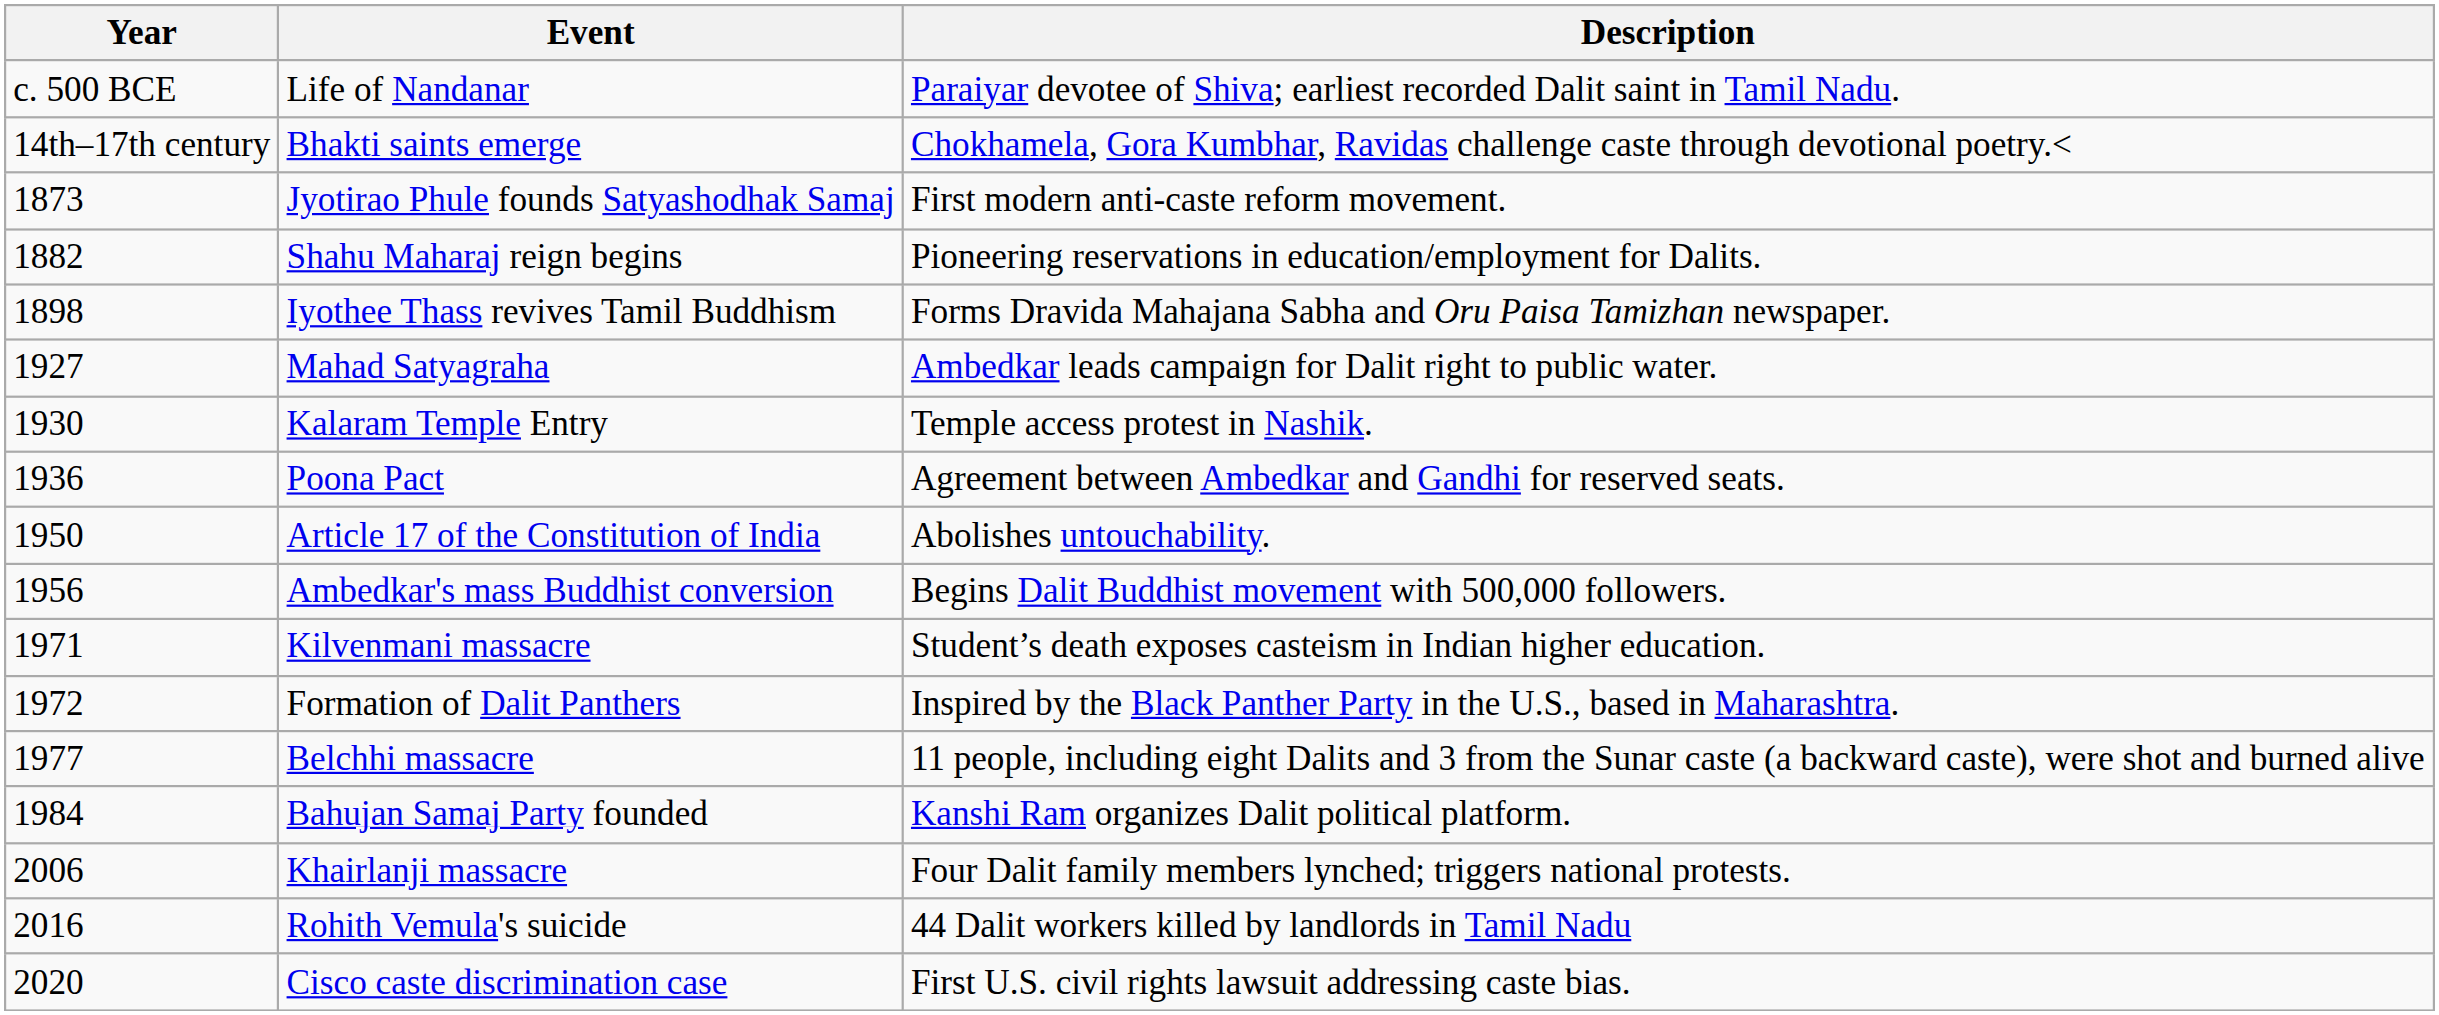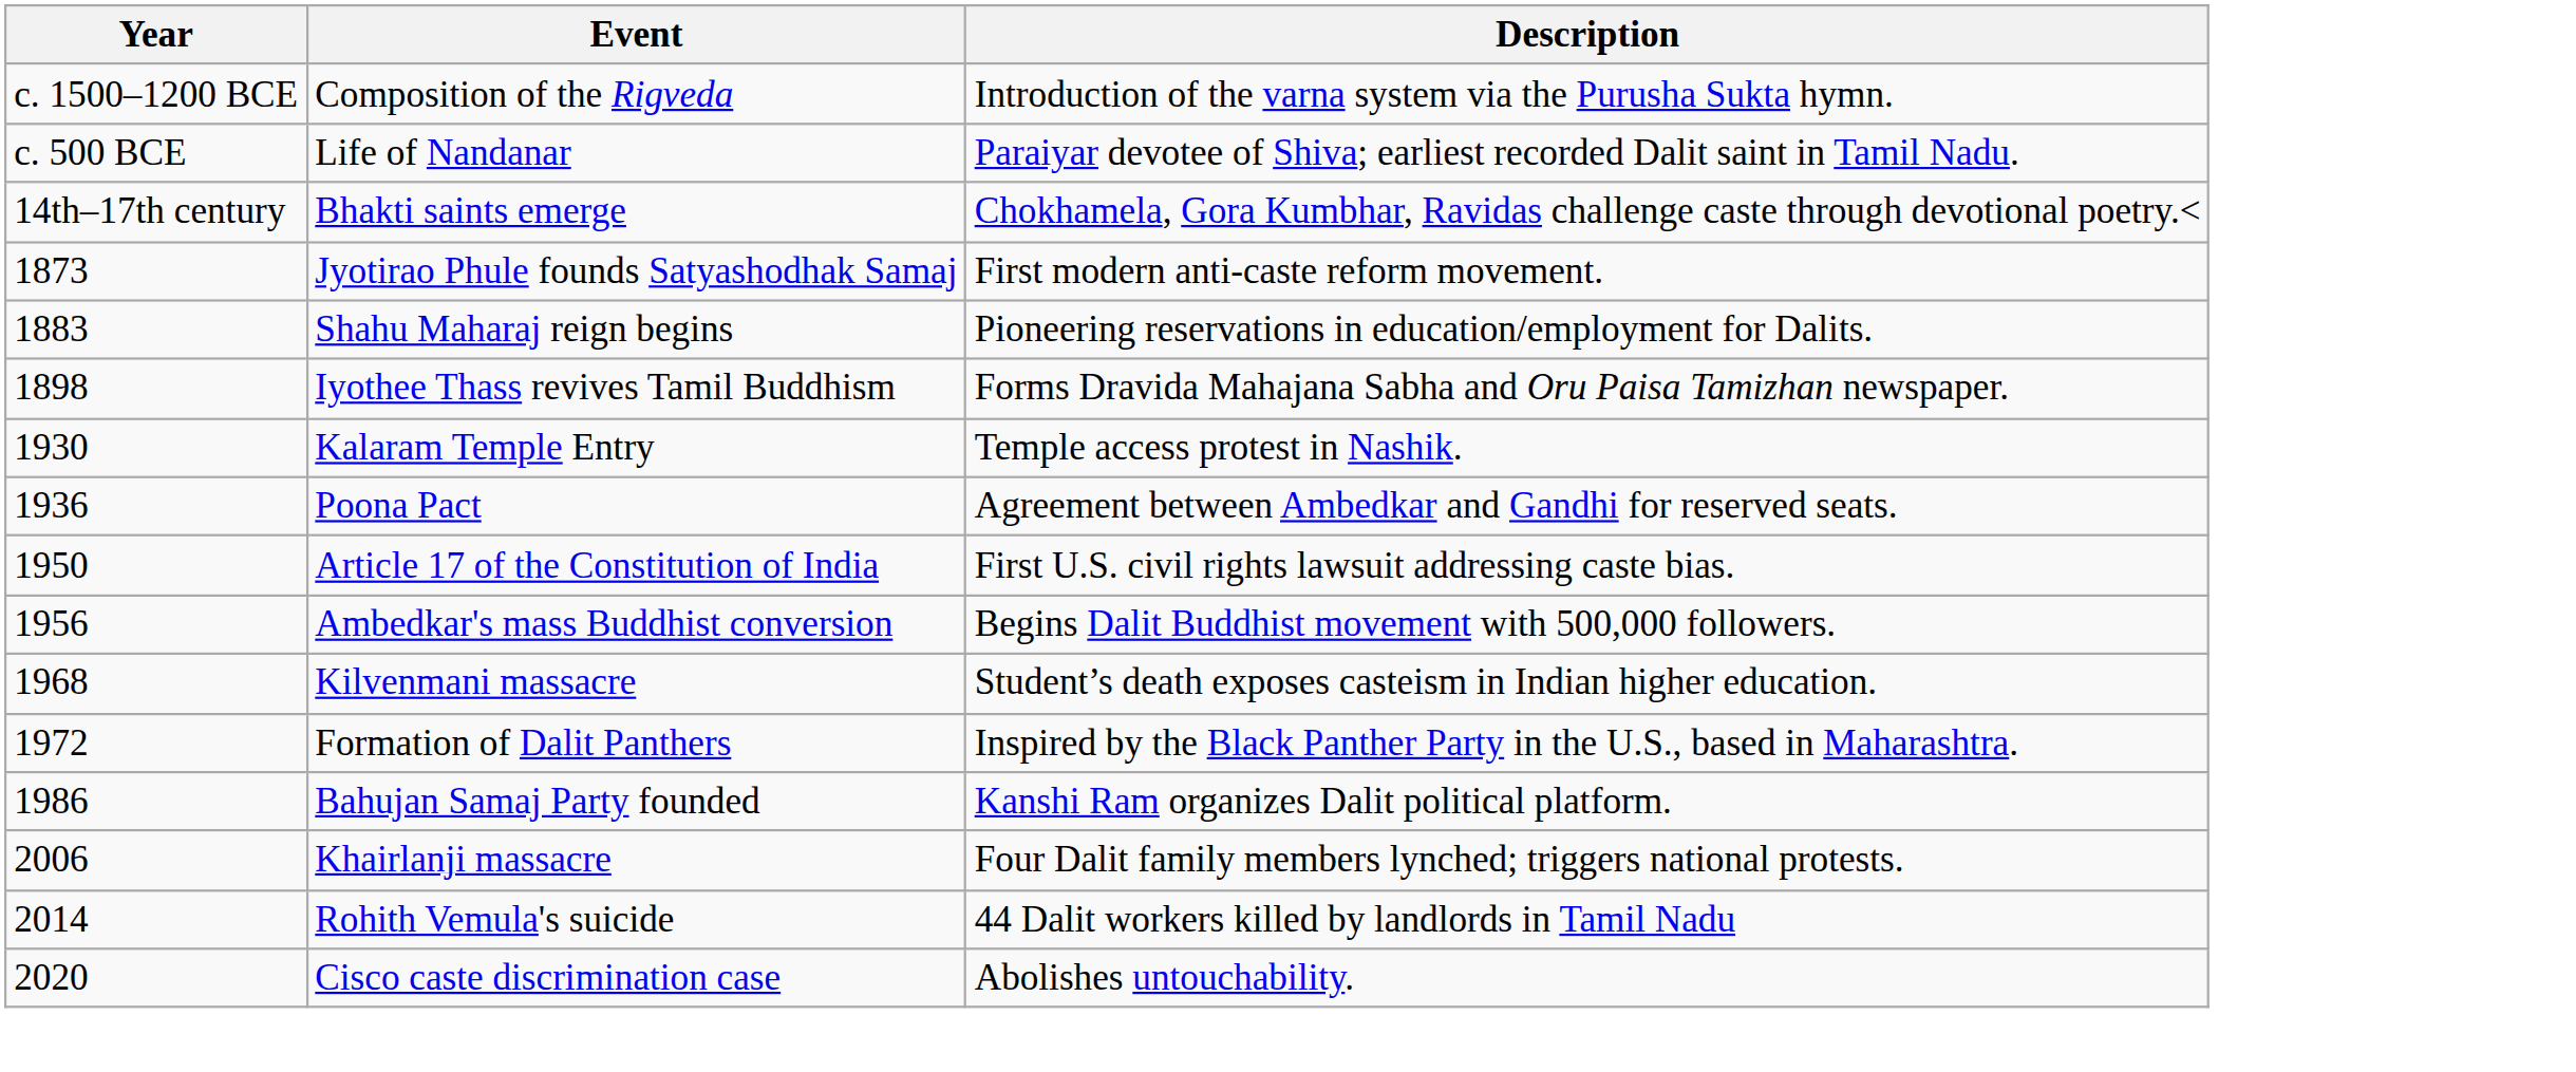+ row: c. 1500–1200 BCE | Composition of the Rigveda | Introduction of the varna system via the Purusha Sukta hymn.
Shahu Maharaj reign begins | Year: 1882 -> 1883
- row: 1927 | Mahad Satyagraha | Ambedkar leads campaign for Dalit right to public water.
Article 17 of the Constitution of India | Description: Abolishes untouchability. -> First U.S. civil rights lawsuit addressing caste bias.
Kilvenmani massacre | Year: 1971 -> 1968
- row: 1977 | Belchhi massacre | 11 people, including eight Dalits and 3 from the Sunar caste (a backward caste), were shot and burned alive
Bahujan Samaj Party founded | Year: 1984 -> 1986
Rohith Vemula's suicide | Year: 2016 -> 2014
Cisco caste discrimination case | Description: First U.S. civil rights lawsuit addressing caste bias. -> Abolishes untouchability.
